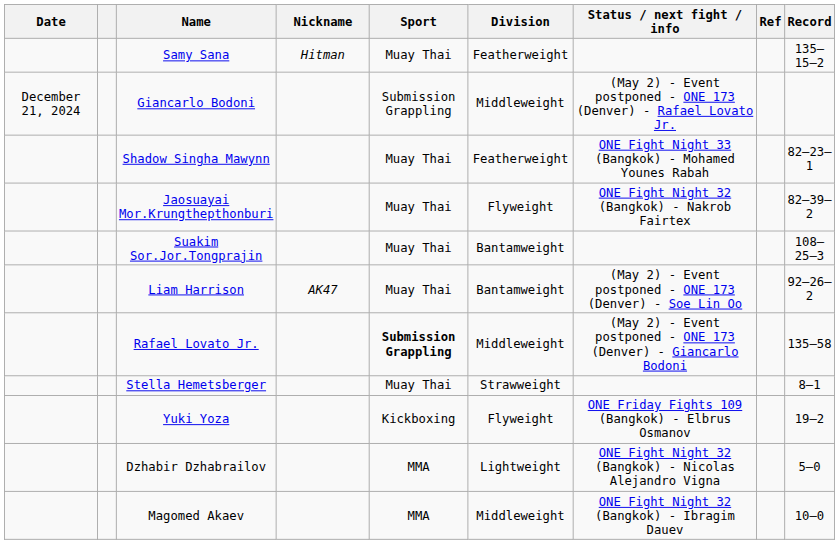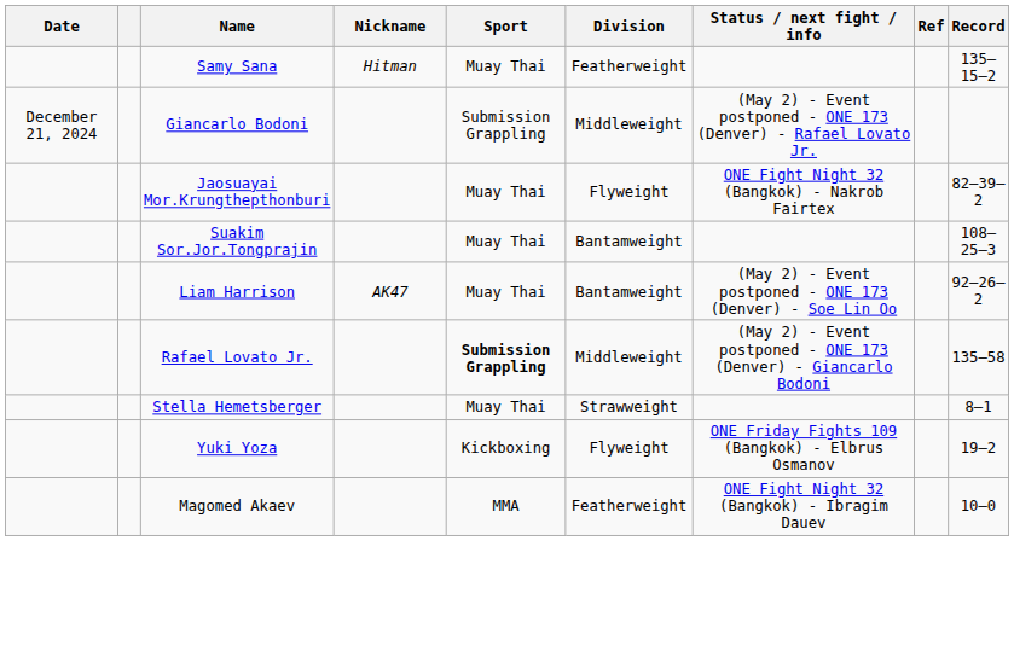- row: Shadow Singha Mawynn | Muay Thai | Featherweight | ONE Fight Night 33 (Bangkok) - Mohamed Younes Rabah | 82–23–1
- row: Dzhabir Dzhabrailov | MMA | Lightweight | ONE Fight Night 32 (Bangkok) - Nicolas Alejandro Vigna | 5–0
Magomed Akaev | Division: Middleweight -> Featherweight
